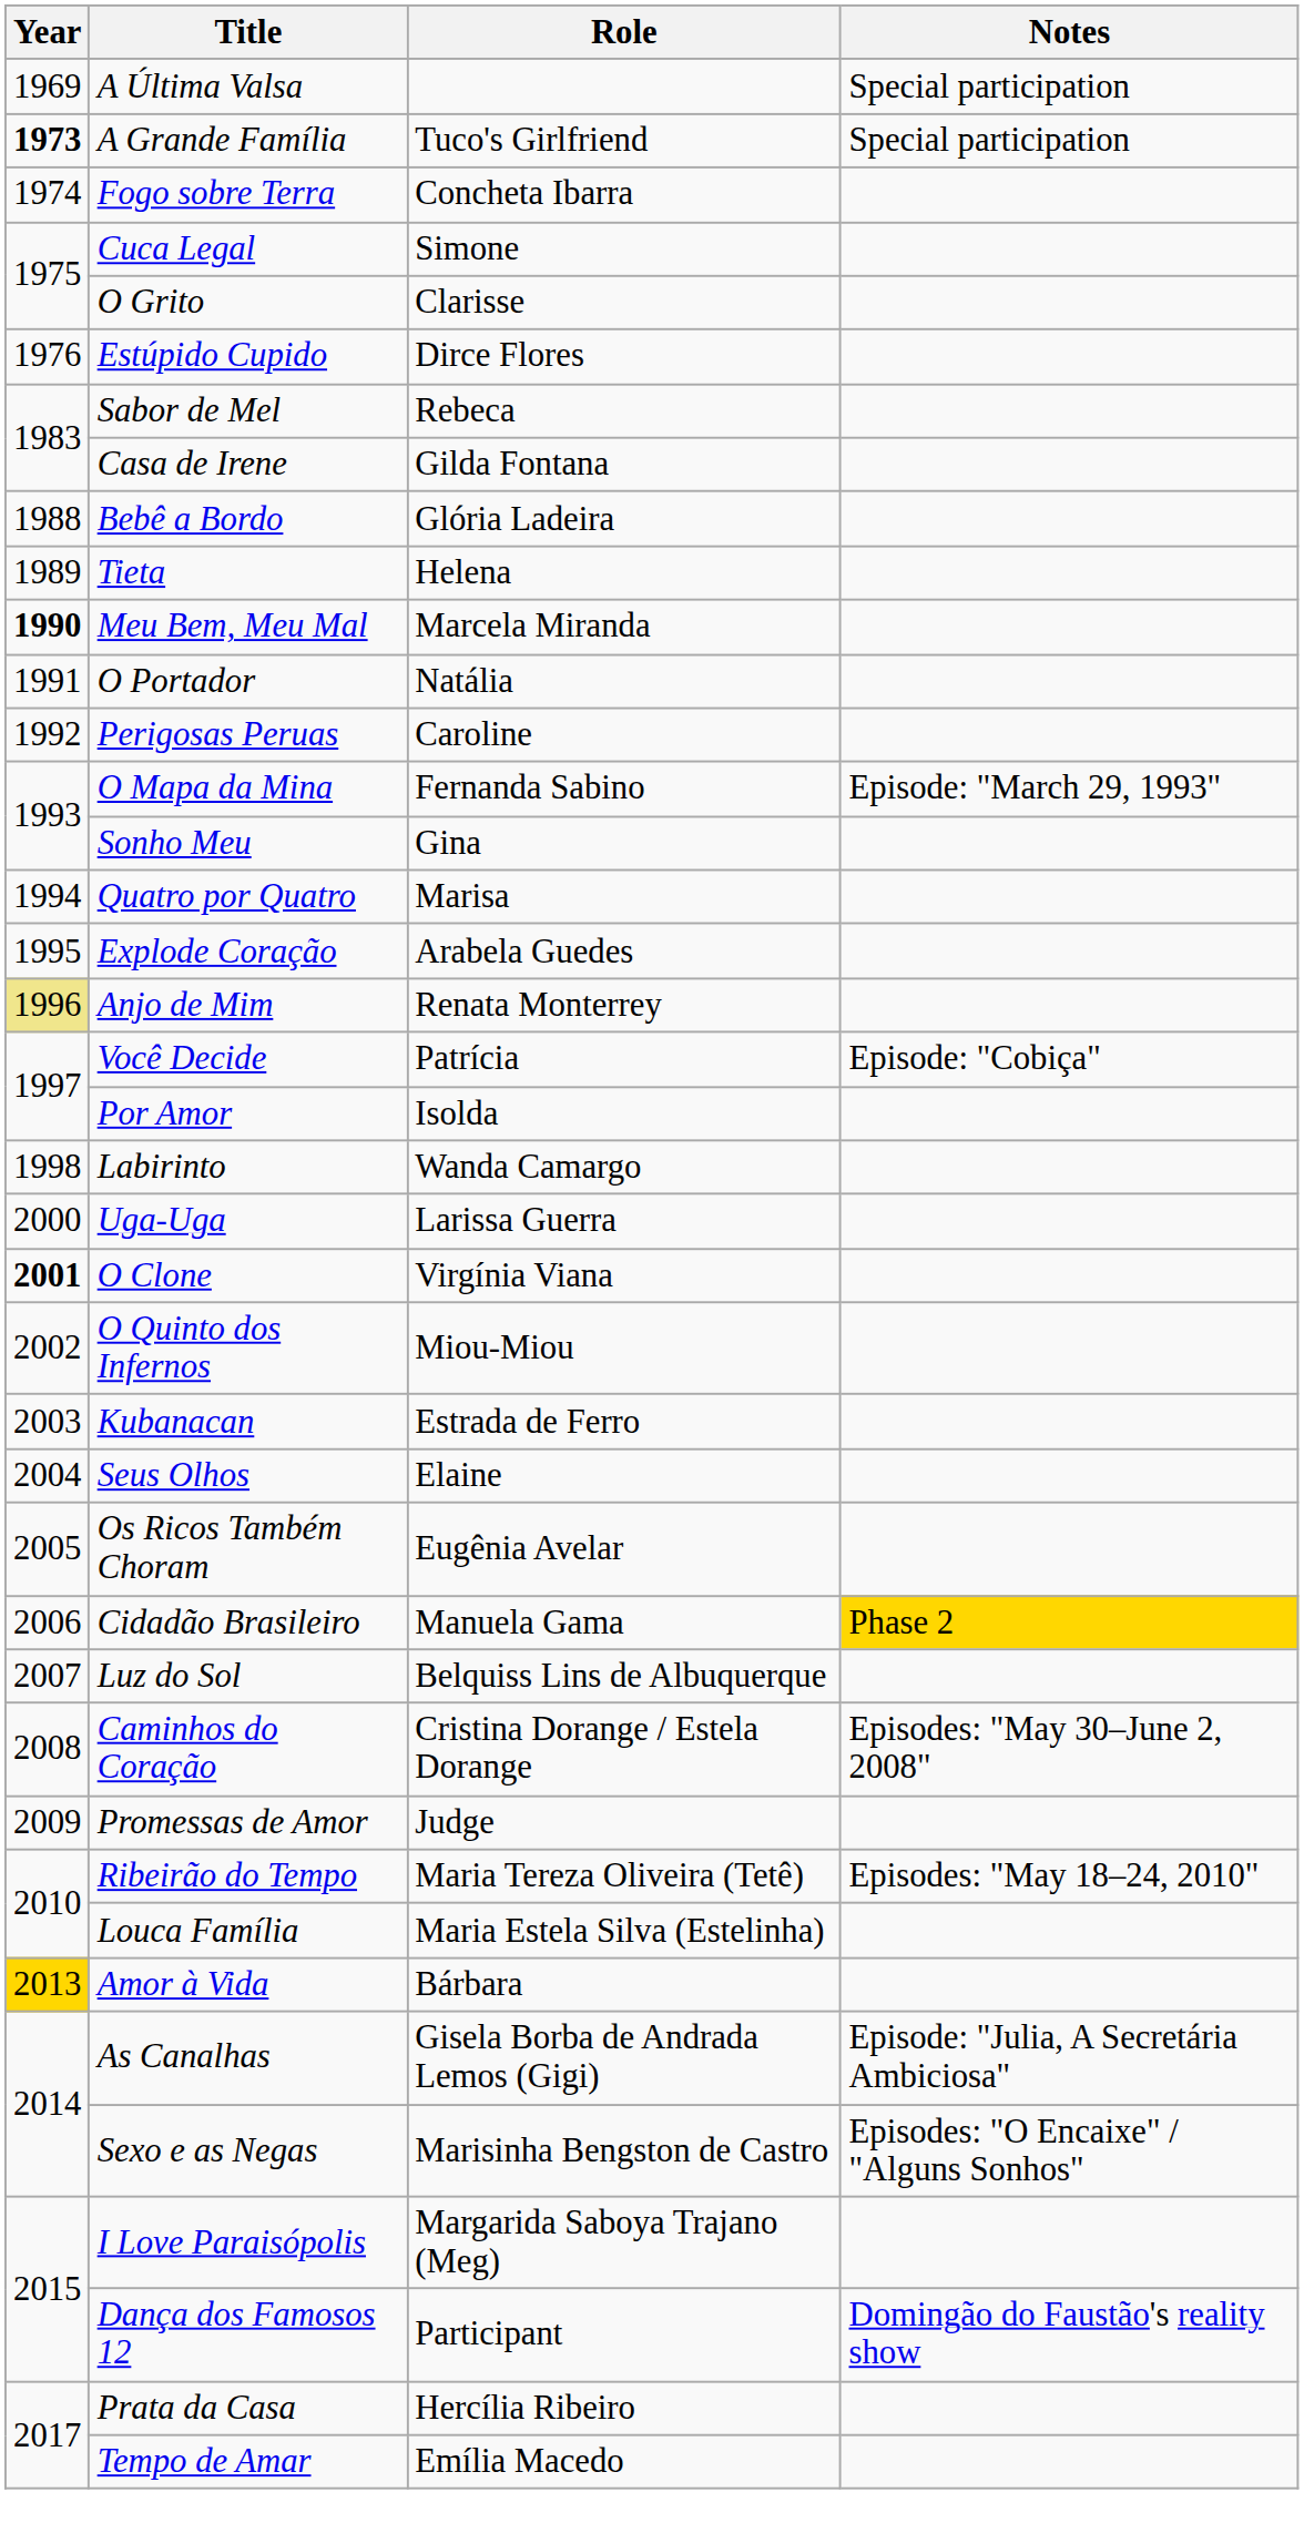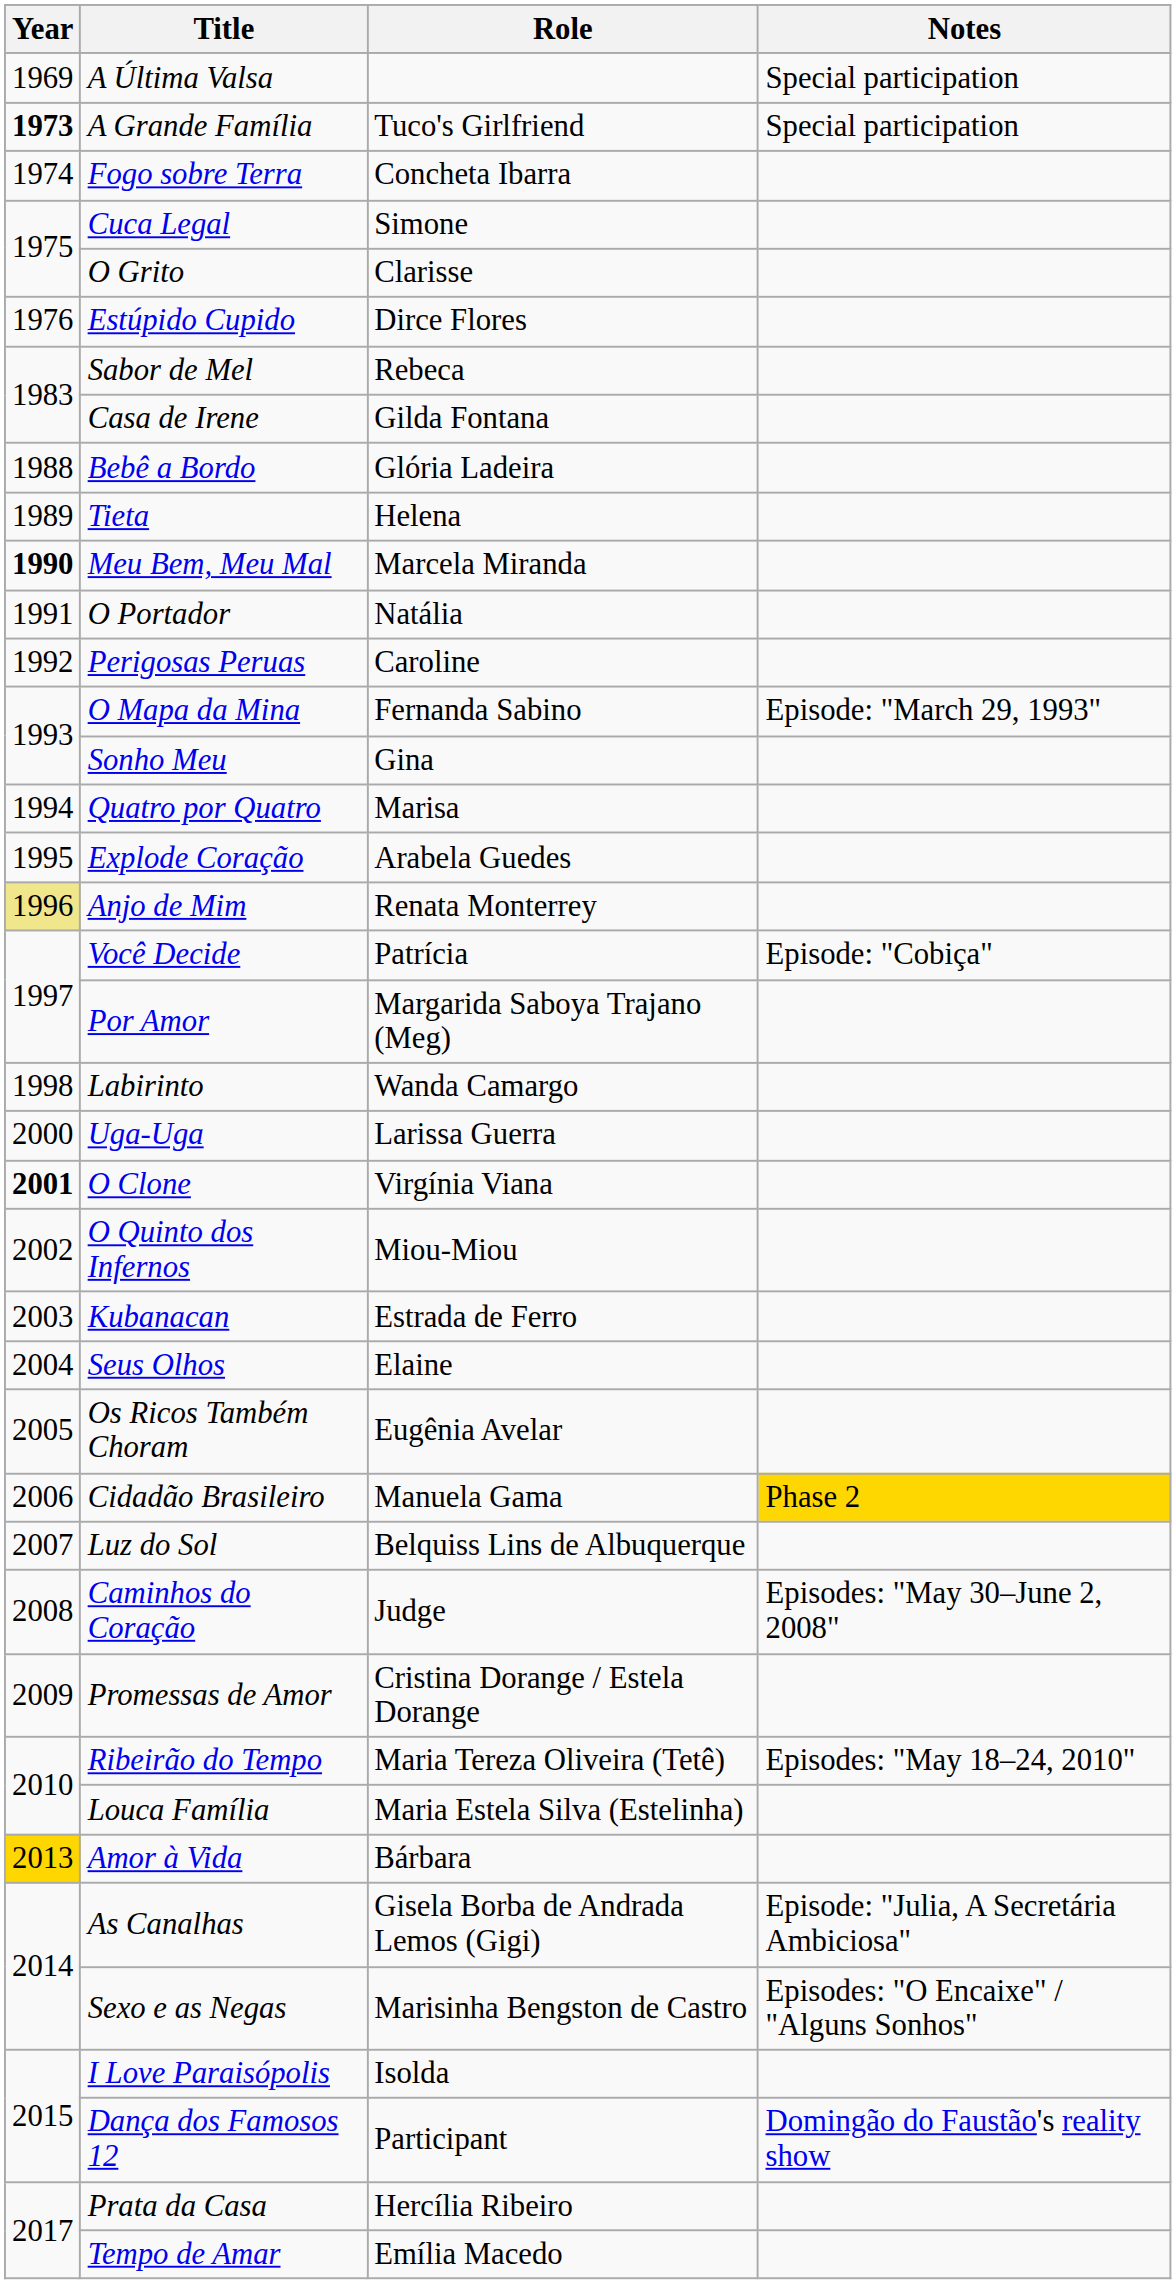Por Amor | Role: Isolda -> Margarida Saboya Trajano (Meg)
Caminhos do Coração | Role: Cristina Dorange / Estela Dorange -> Judge
Promessas de Amor | Role: Judge -> Cristina Dorange / Estela Dorange
I Love Paraisópolis | Role: Margarida Saboya Trajano (Meg) -> Isolda
